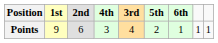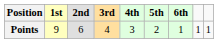columns swapped: 3rd <-> 4th
